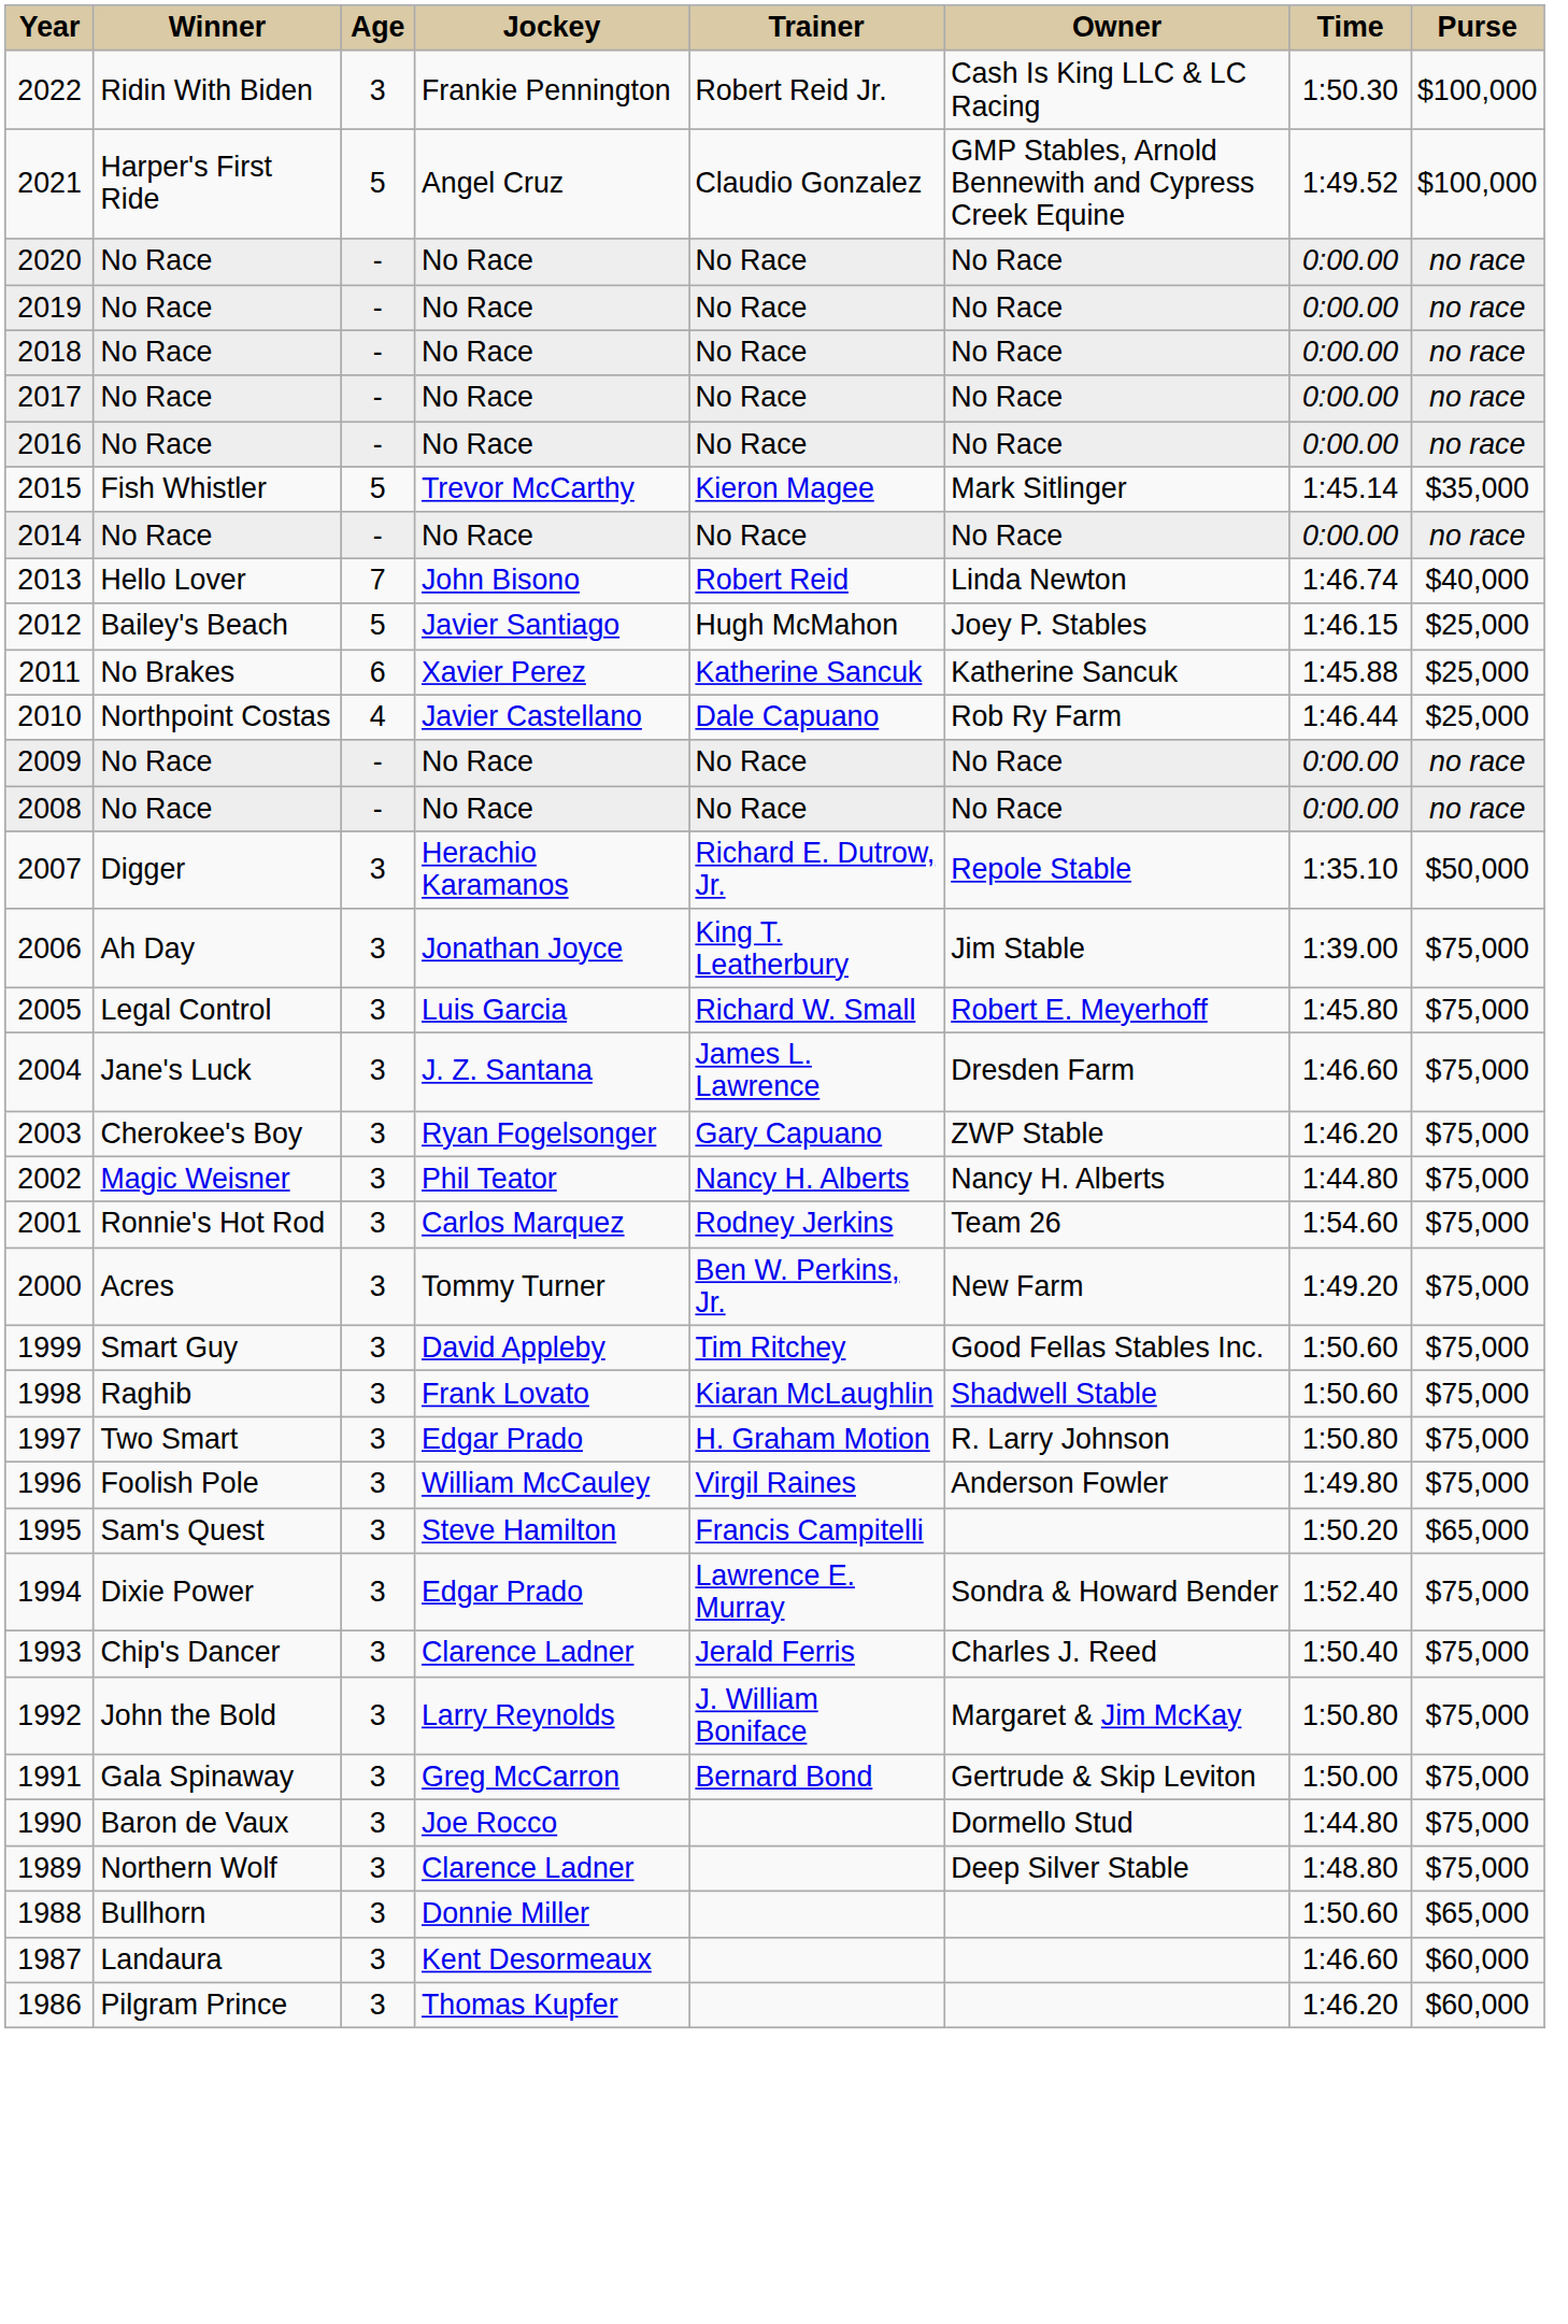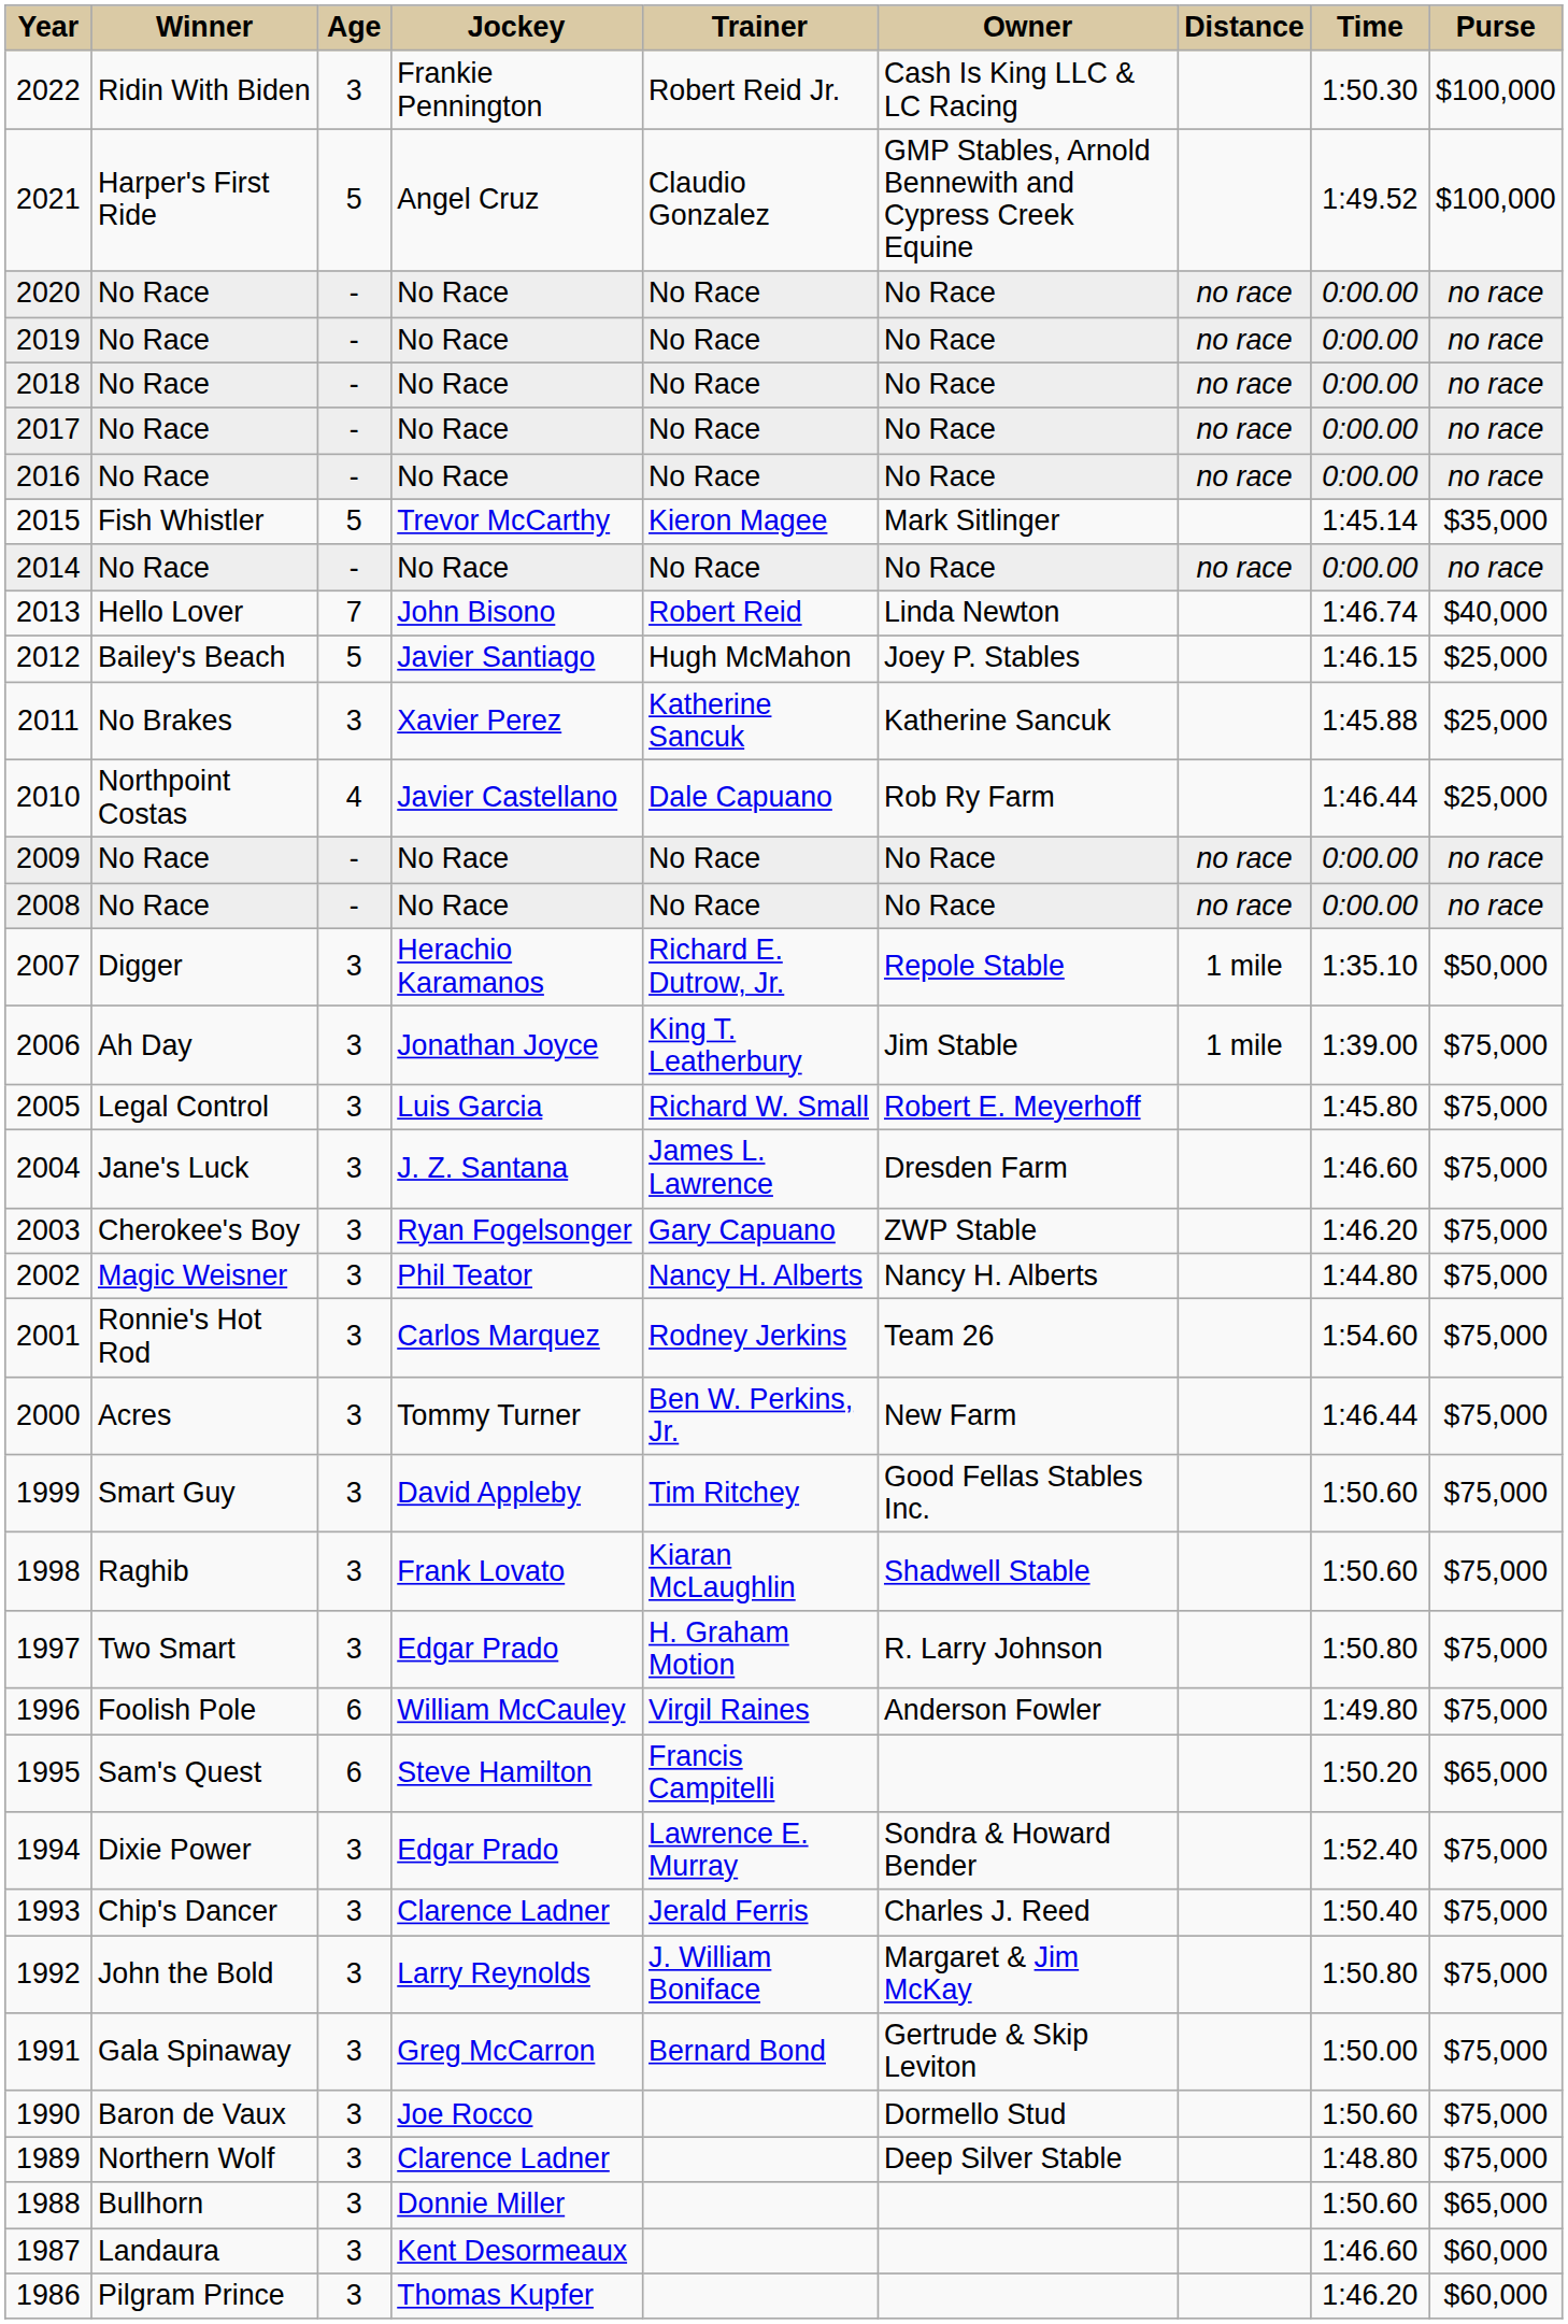+ column: Distance | no race | no race | no race | no race | no race | no race | no race | no race | 1 mile | 1 mile
2011 | Age: 6 -> 3
2000 | Time: 1:49.20 -> 1:46.44
1996 | Age: 3 -> 6
1995 | Age: 3 -> 6
1990 | Time: 1:44.80 -> 1:50.60
